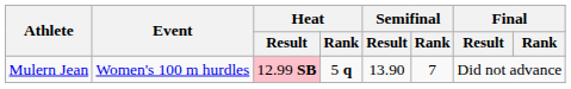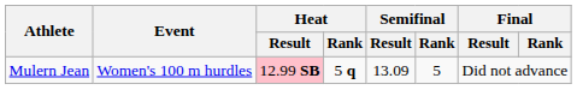Mulern Jean | Semifinal / Result: 13.90 -> 13.09
Mulern Jean | Semifinal / Rank: 7 -> 5
